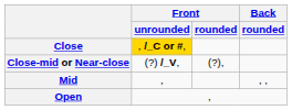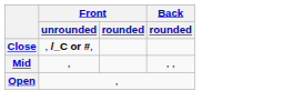Close | Front / unrounded: gold background -> no background
- row: Close-mid or Near-close | (?) /_V, | (?),
